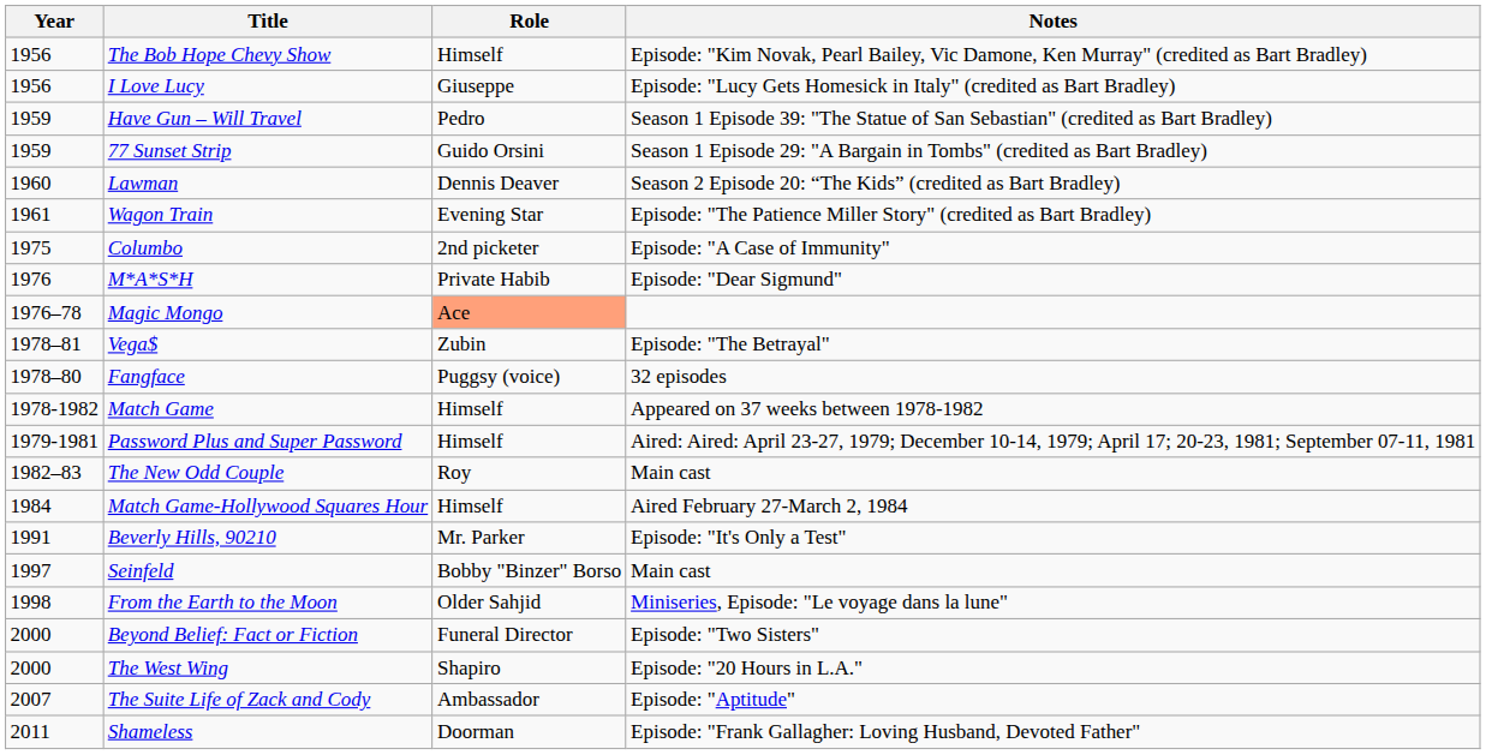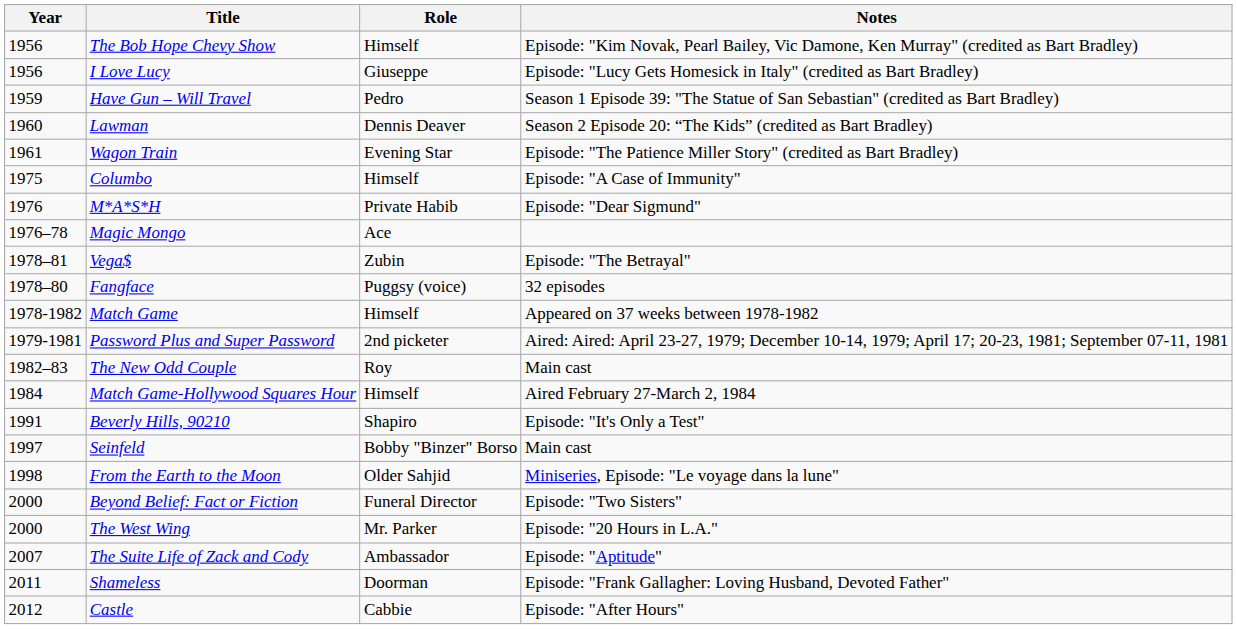- row: 1959 | 77 Sunset Strip | Guido Orsini | Season 1 Episode 29: "A Bargain in Tombs" (credited as Bart Bradley)
Columbo | Role: 2nd picketer -> Himself
Magic Mongo | Role: lightsalmon background -> no background
Password Plus and Super Password | Role: Himself -> 2nd picketer
Beverly Hills, 90210 | Role: Mr. Parker -> Shapiro
The West Wing | Role: Shapiro -> Mr. Parker
+ row: 2012 | Castle | Cabbie | Episode: "After Hours"
